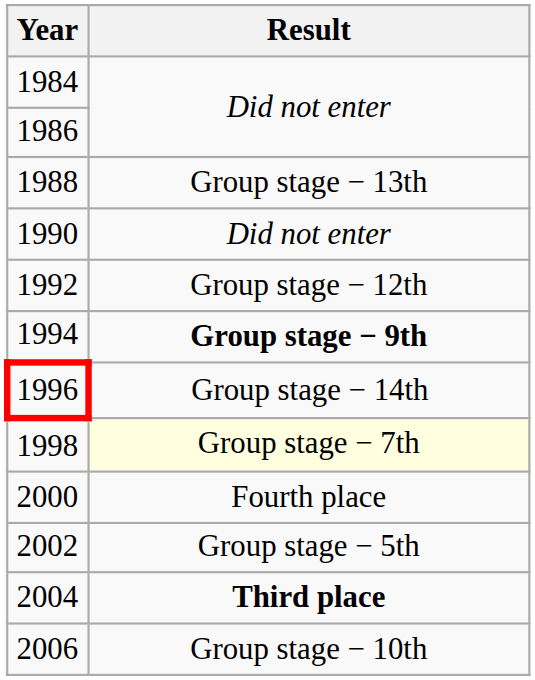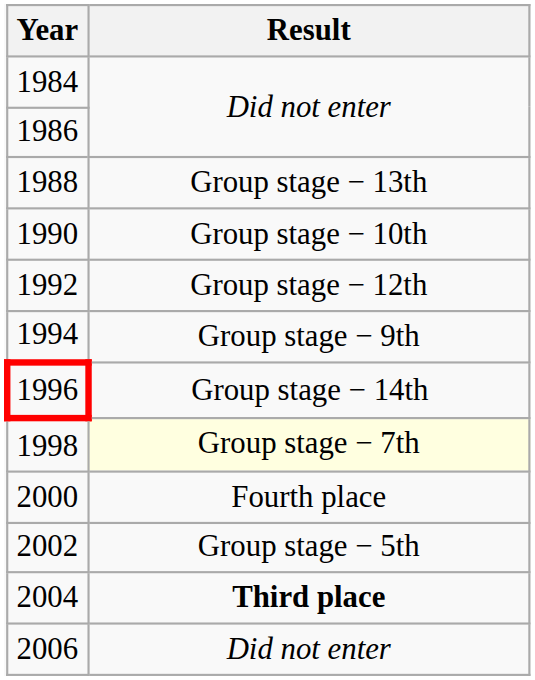1990 | Result: Did not enter -> Group stage − 10th
1994 | Result: bold -> normal
2006 | Result: Group stage − 10th -> Did not enter
